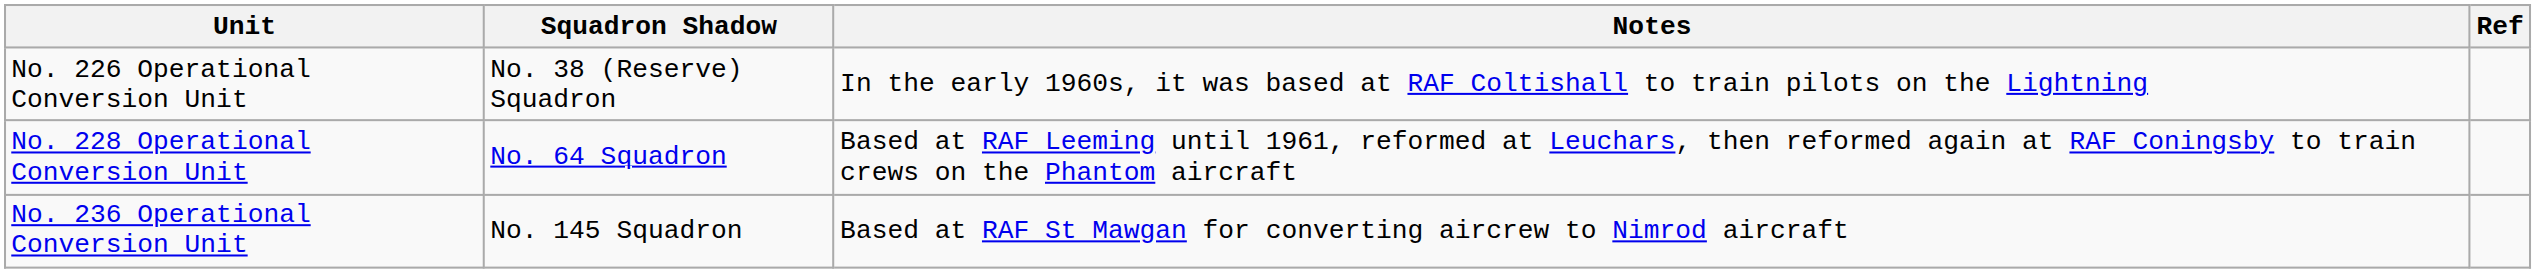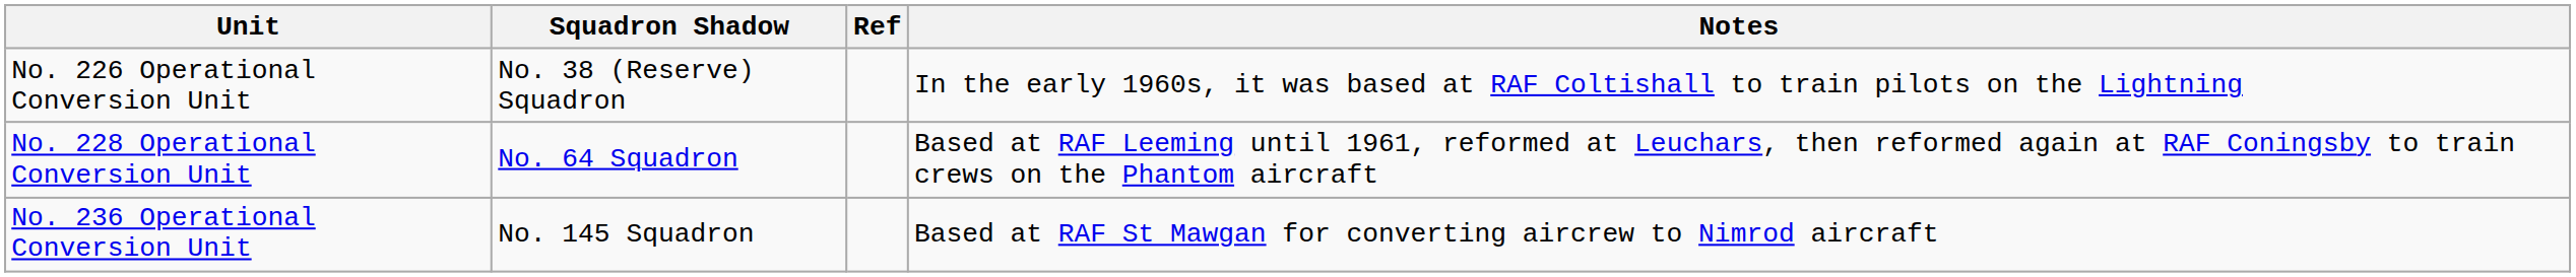columns swapped: Notes <-> Ref
